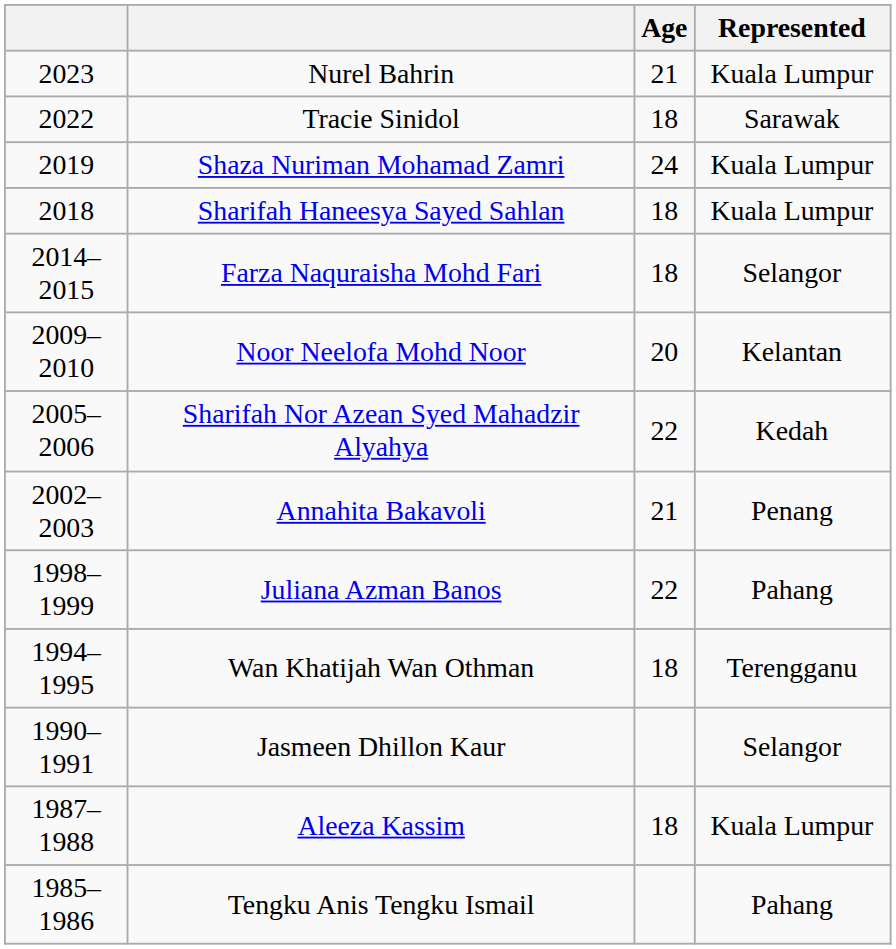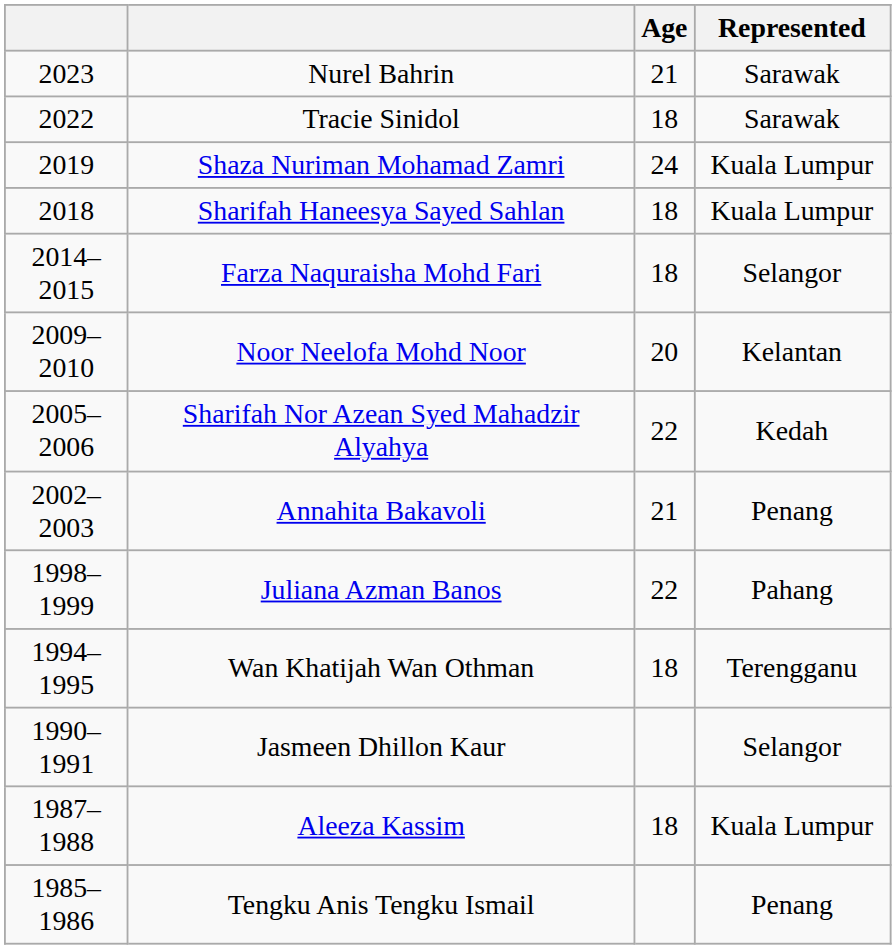Nurel Bahrin | Represented: Kuala Lumpur -> Sarawak
Tengku Anis Tengku Ismail | Represented: Pahang -> Penang
